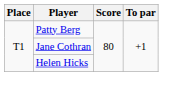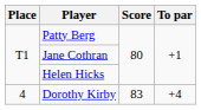+ row: 4 | Dorothy Kirby | 83 | +4
